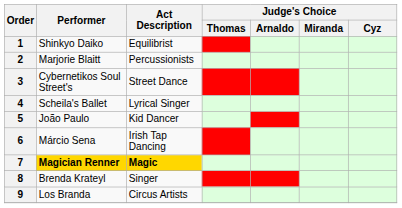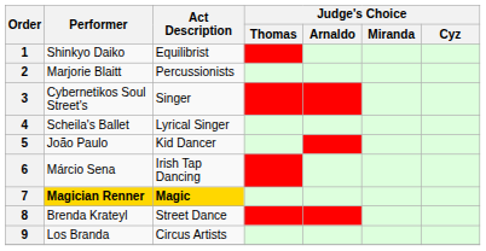3 | Act Description: Street Dance -> Singer
8 | Act Description: Singer -> Street Dance
